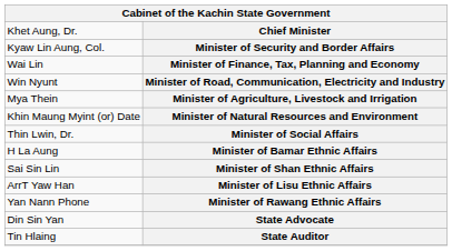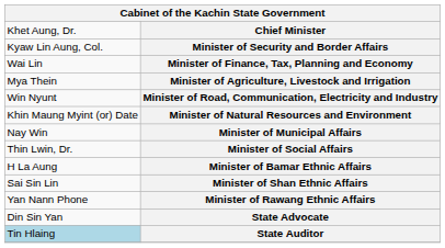rows swapped: Minister of Road, Communication, Electricity and Industry <-> Minister of Agriculture, Livestock and Irrigation
+ row: Nay Win | Minister of Municipal Affairs
- row: ArrT Yaw Han | Minister of Lisu Ethnic Affairs
State Auditor | column 1: no background -> lightblue background
